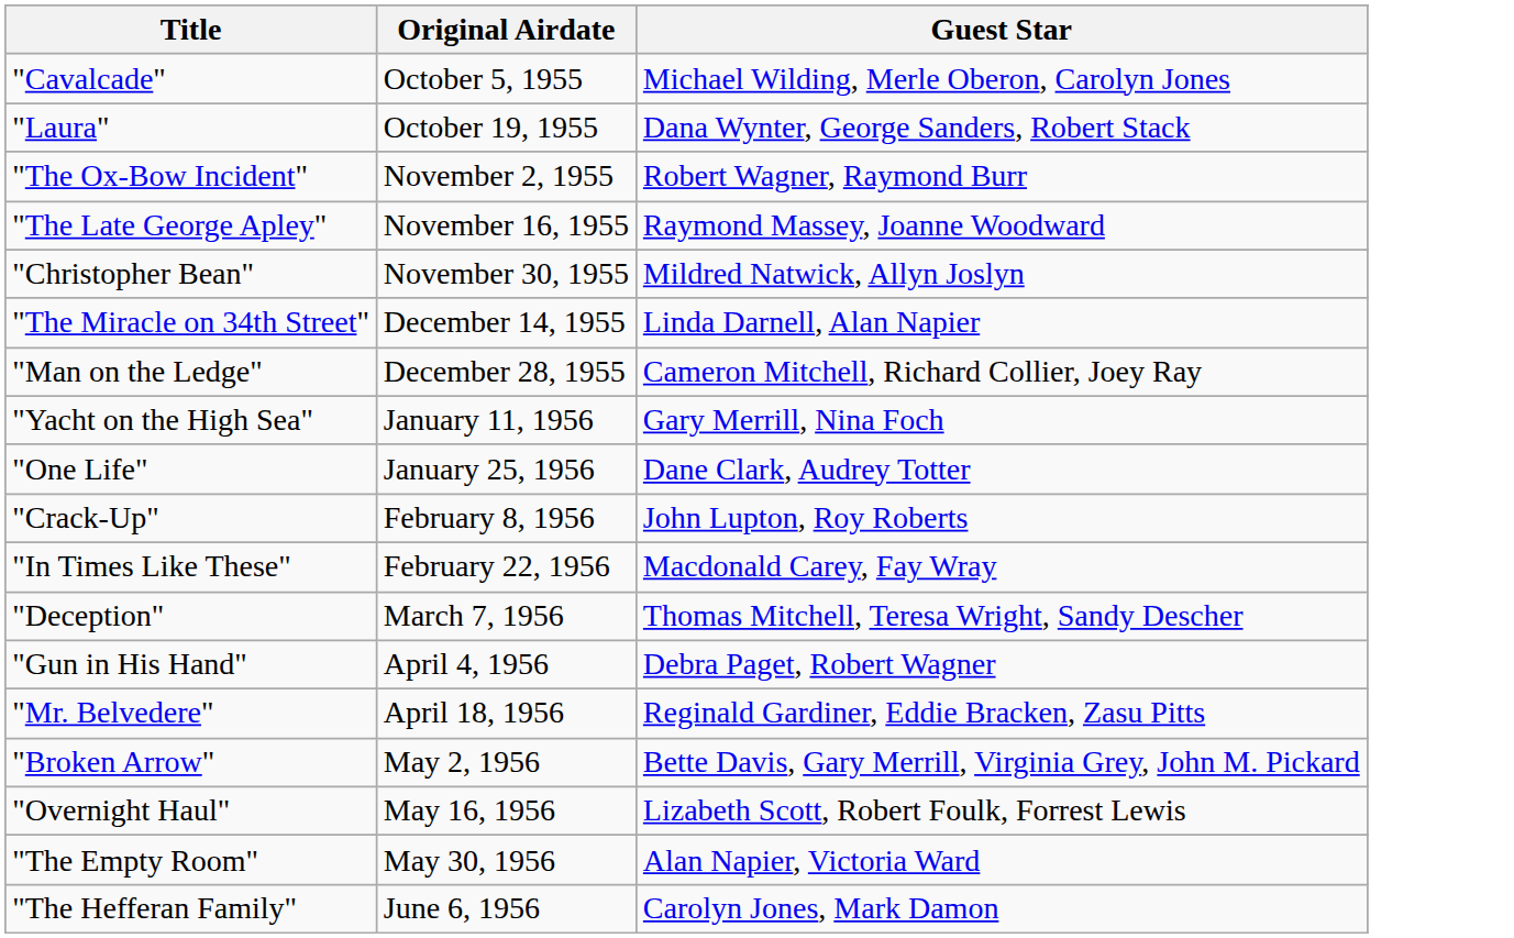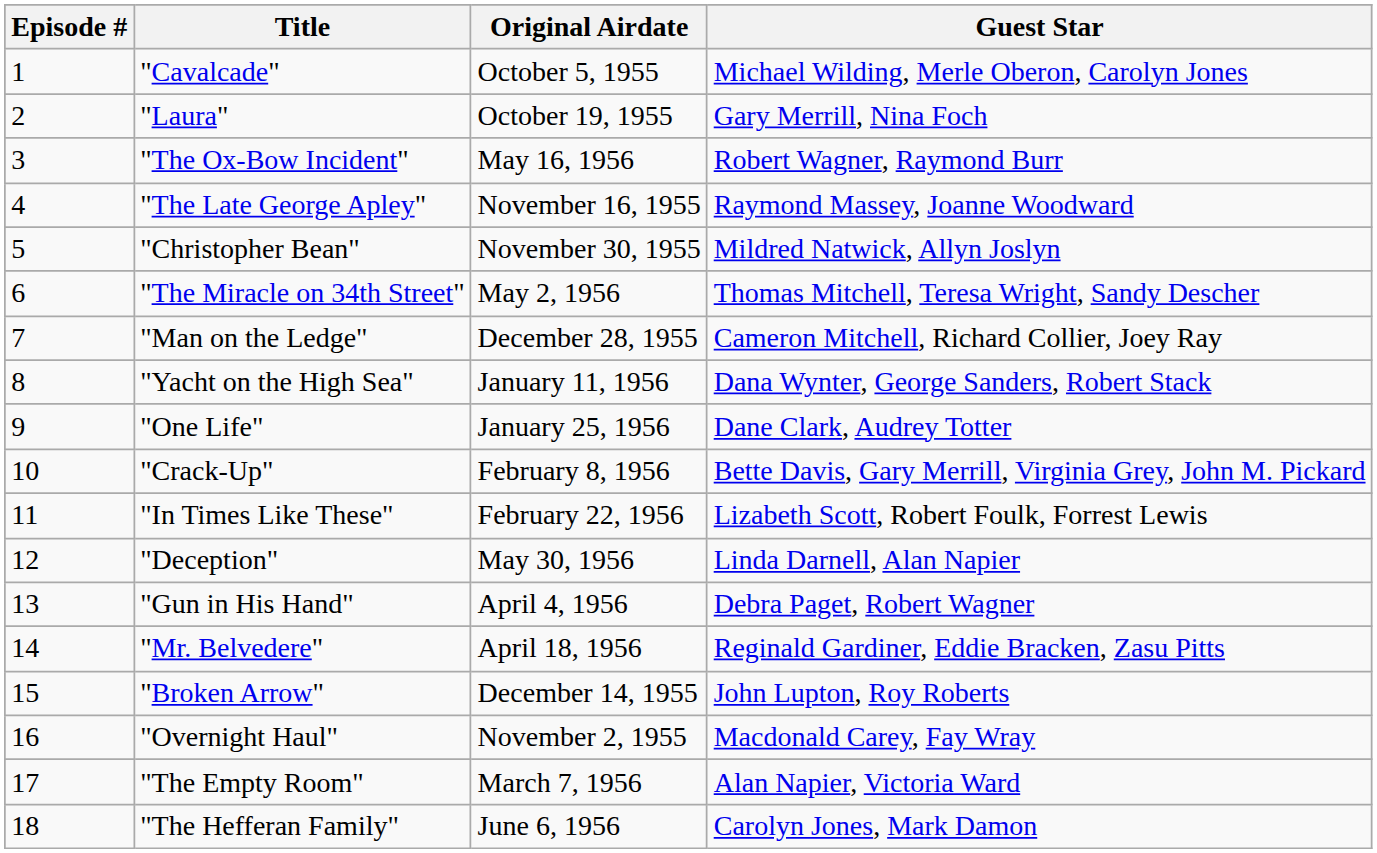+ column: Episode # | 1 | 2 | 3 | 4 | 5 | 6 | 7 | 8 | 9 | 10 | 11 | 12 | 13 | 14 | 15 | 16 | 17 | 18
"Laura" | Guest Star: Dana Wynter, George Sanders, Robert Stack -> Gary Merrill, Nina Foch
"The Ox-Bow Incident" | Original Airdate: November 2, 1955 -> May 16, 1956
"The Miracle on 34th Street" | Original Airdate: December 14, 1955 -> May 2, 1956
"The Miracle on 34th Street" | Guest Star: Linda Darnell, Alan Napier -> Thomas Mitchell, Teresa Wright, Sandy Descher
"Yacht on the High Sea" | Guest Star: Gary Merrill, Nina Foch -> Dana Wynter, George Sanders, Robert Stack
"Crack-Up" | Guest Star: John Lupton, Roy Roberts -> Bette Davis, Gary Merrill, Virginia Grey, John M. Pickard
"In Times Like These" | Guest Star: Macdonald Carey, Fay Wray -> Lizabeth Scott, Robert Foulk, Forrest Lewis
"Deception" | Original Airdate: March 7, 1956 -> May 30, 1956
"Deception" | Guest Star: Thomas Mitchell, Teresa Wright, Sandy Descher -> Linda Darnell, Alan Napier
"Broken Arrow" | Original Airdate: May 2, 1956 -> December 14, 1955
"Broken Arrow" | Guest Star: Bette Davis, Gary Merrill, Virginia Grey, John M. Pickard -> John Lupton, Roy Roberts
"Overnight Haul" | Original Airdate: May 16, 1956 -> November 2, 1955
"Overnight Haul" | Guest Star: Lizabeth Scott, Robert Foulk, Forrest Lewis -> Macdonald Carey, Fay Wray
"The Empty Room" | Original Airdate: May 30, 1956 -> March 7, 1956
